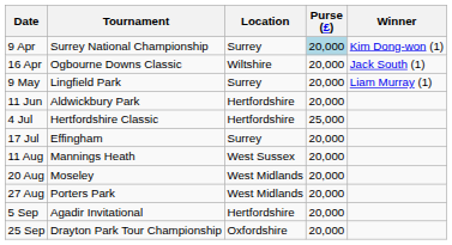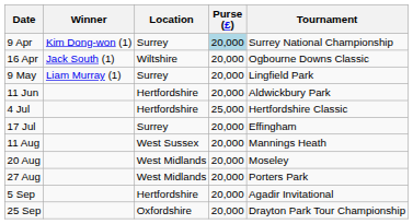columns swapped: Tournament <-> Winner
